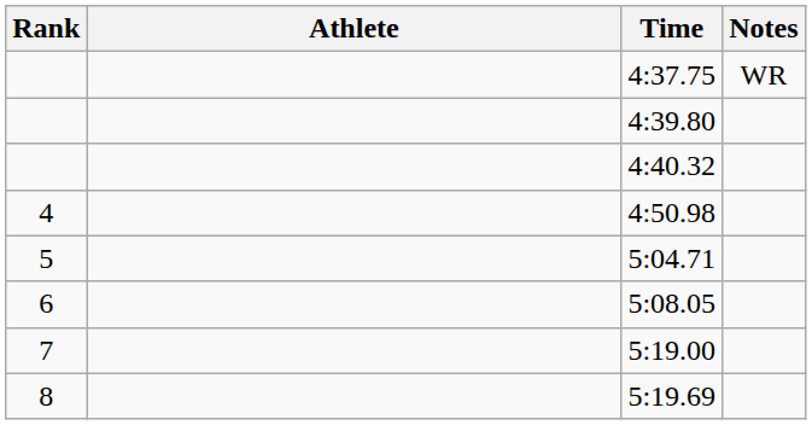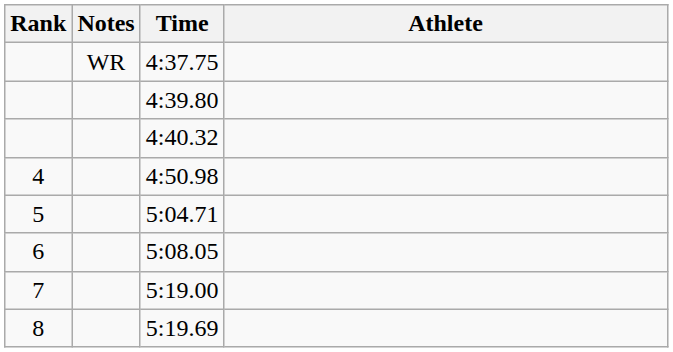columns swapped: Athlete <-> Notes
